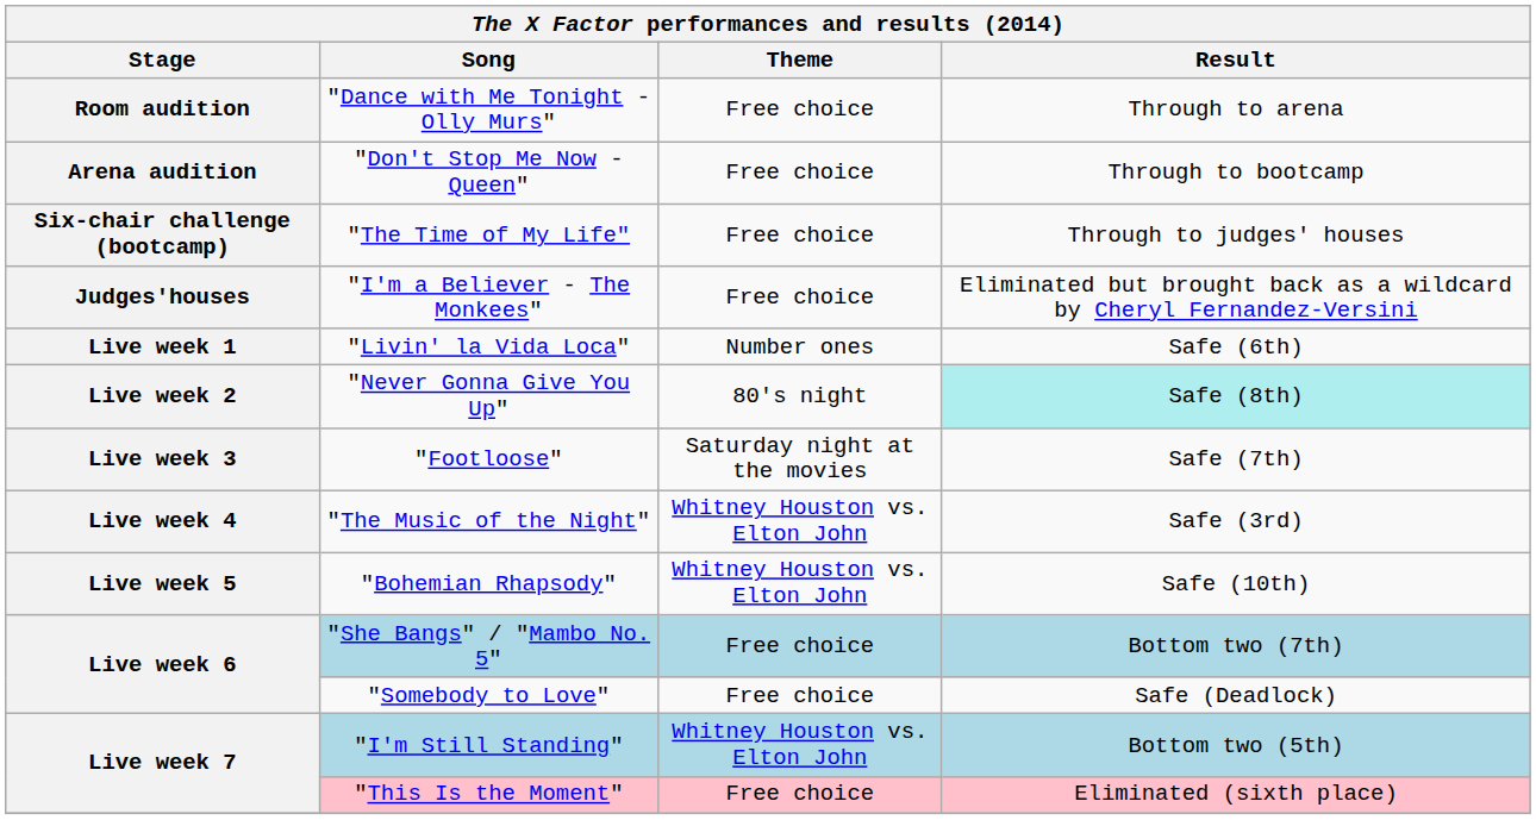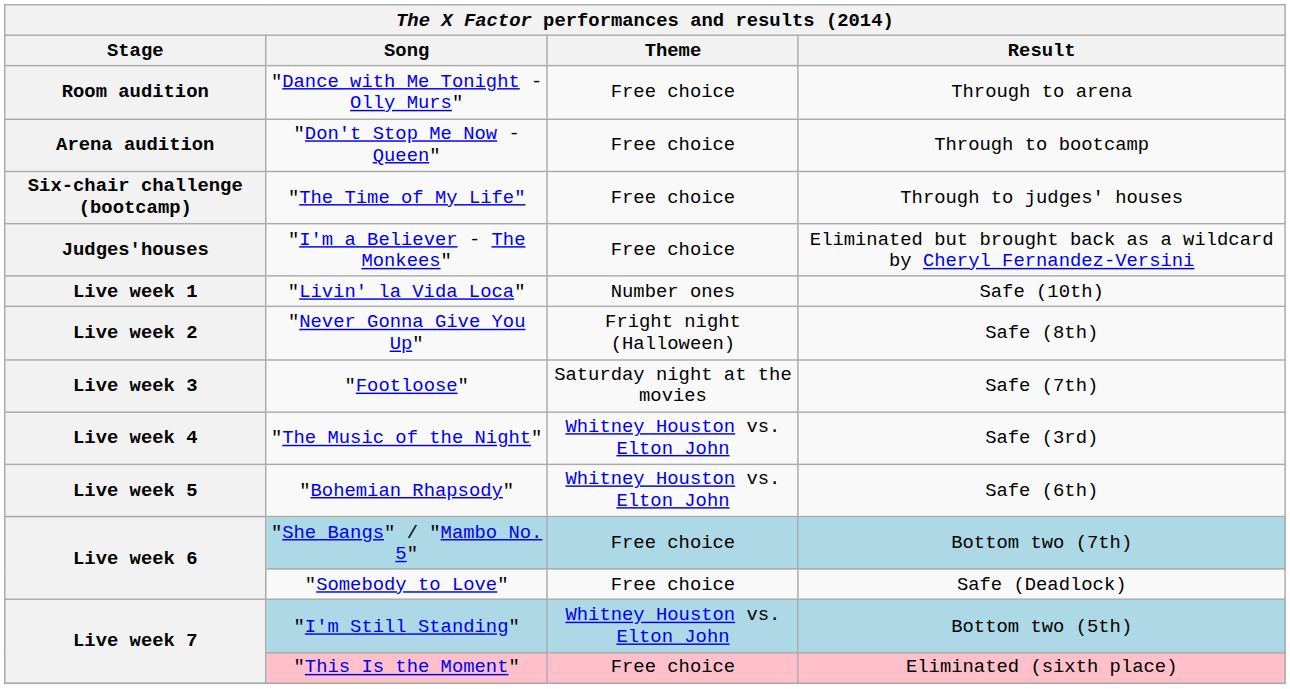"Livin' la Vida Loca" | Result: Safe (6th) -> Safe (10th)
"Never Gonna Give You Up" | Theme: 80's night -> Fright night (Halloween)
"Never Gonna Give You Up" | Result: paleturquoise background -> no background
"Bohemian Rhapsody" | Result: Safe (10th) -> Safe (6th)
